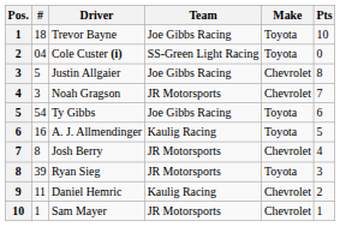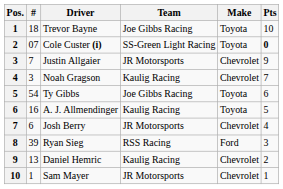Cole Custer (i) | #: 04 -> 07
Cole Custer (i) | Pts: normal -> bold
Justin Allgaier | #: 5 -> 7
Justin Allgaier | Team: Joe Gibbs Racing -> JR Motorsports
Justin Allgaier | Pts: 8 -> 9
Noah Gragson | Team: JR Motorsports -> Kaulig Racing
Josh Berry | #: 8 -> 6
Ryan Sieg | Team: JR Motorsports -> RSS Racing
Ryan Sieg | Make: Toyota -> Ford
Daniel Hemric | #: 11 -> 13
